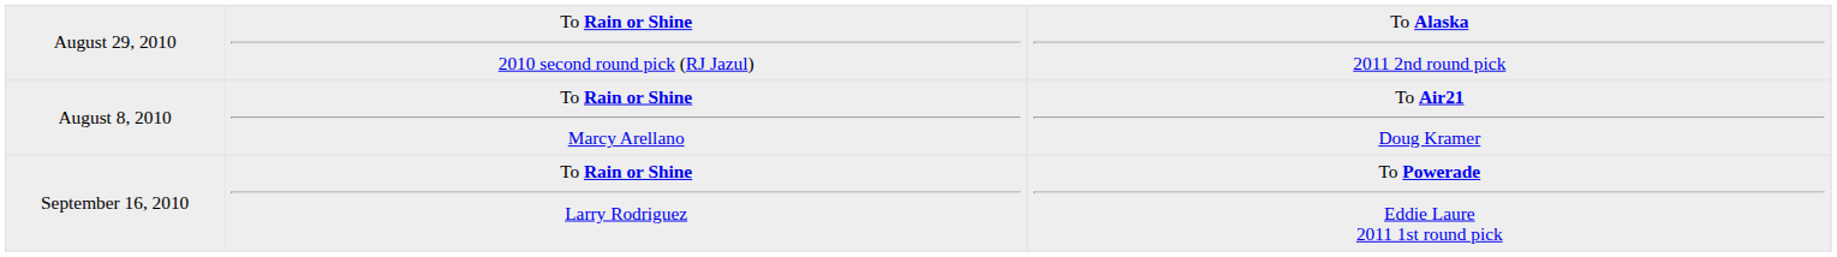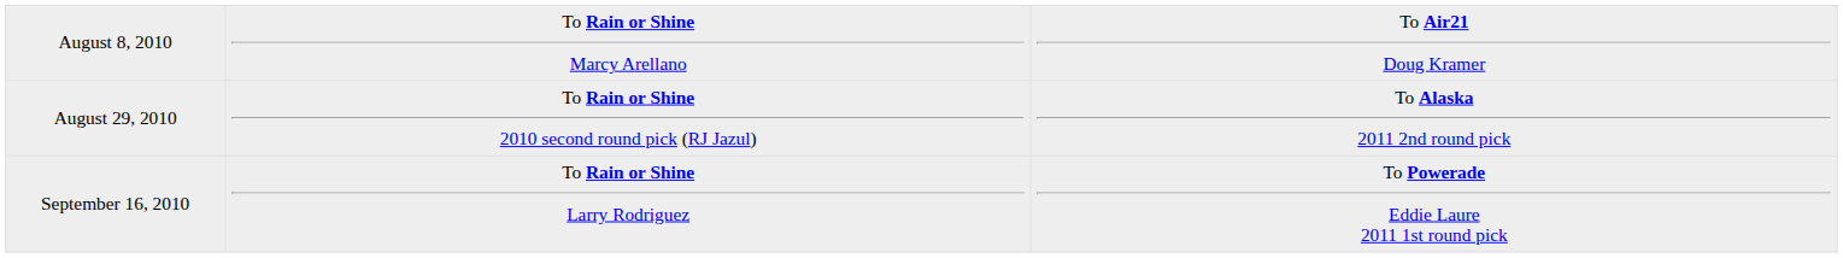rows swapped: August 8, 2010 <-> August 29, 2010
